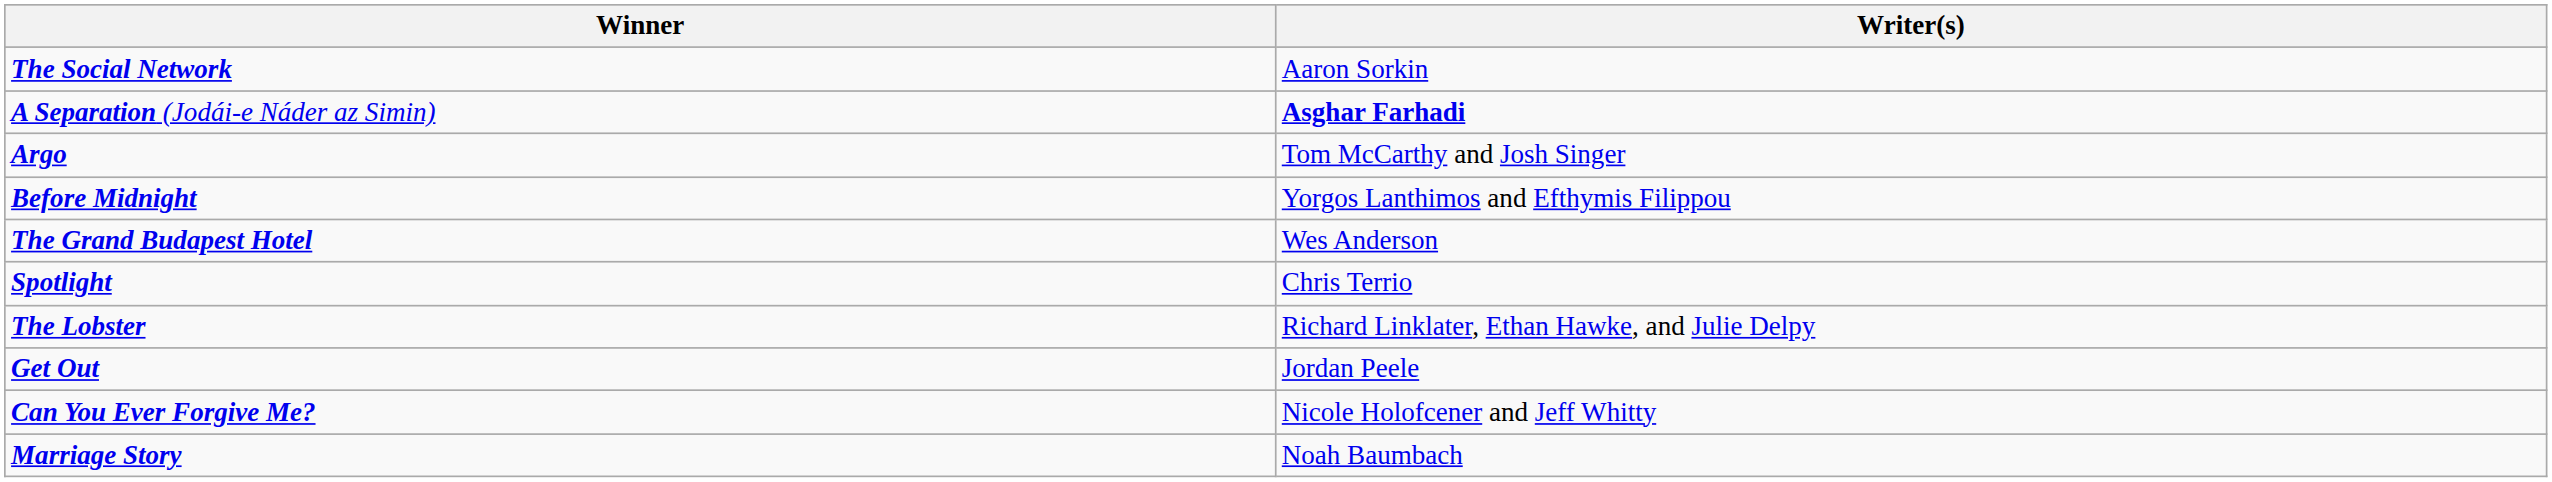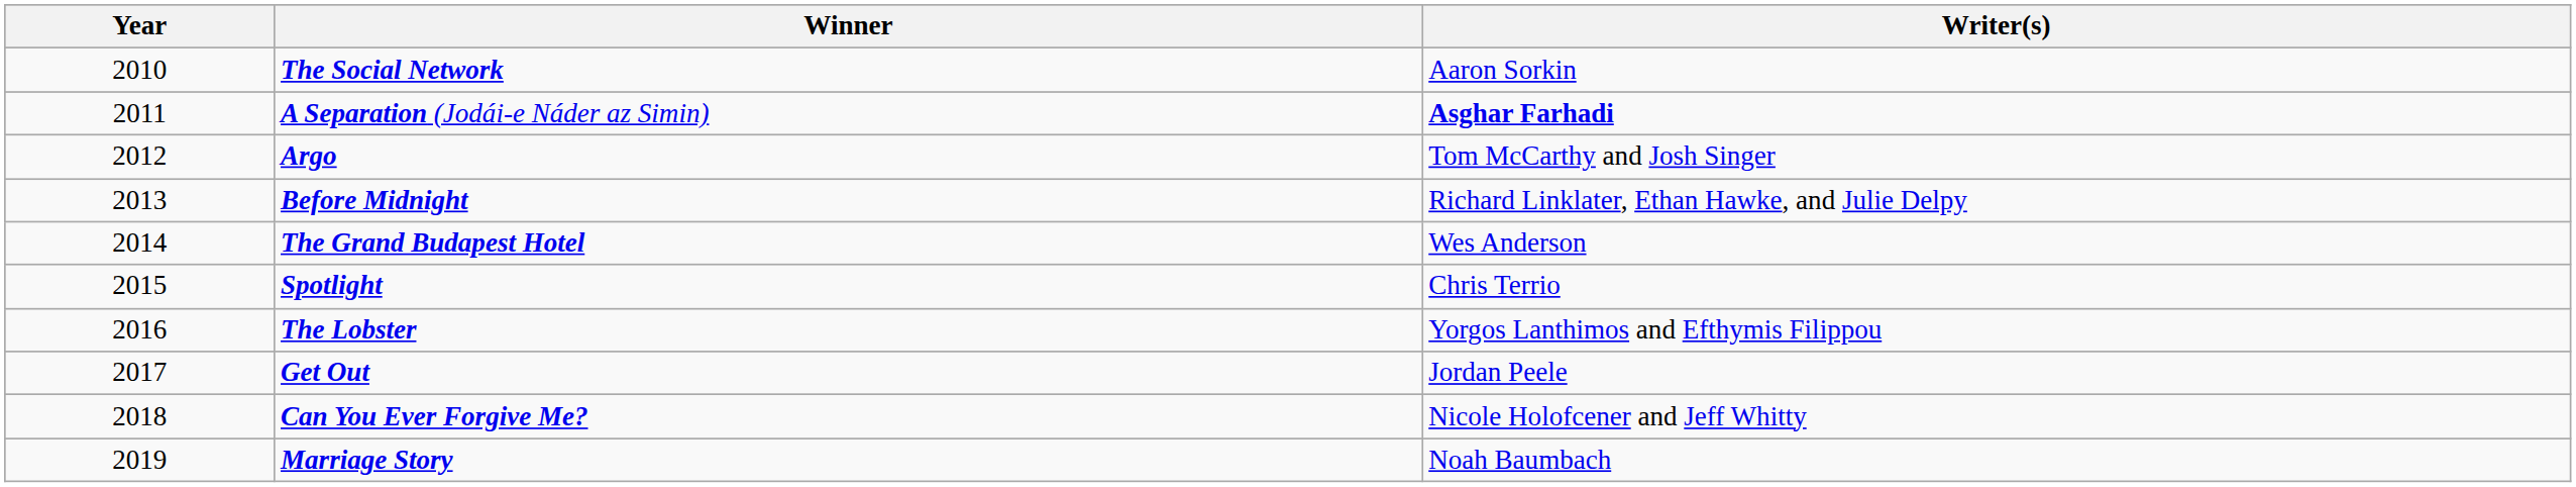+ column: Year | 2010 | 2011 | 2012 | 2013 | 2014 | 2015 | 2016 | 2017 | 2018 | 2019
Before Midnight | Writer(s): Yorgos Lanthimos and Efthymis Filippou -> Richard Linklater, Ethan Hawke, and Julie Delpy
The Lobster | Writer(s): Richard Linklater, Ethan Hawke, and Julie Delpy -> Yorgos Lanthimos and Efthymis Filippou
